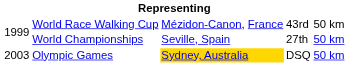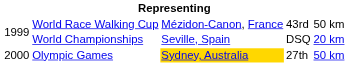World Championships | column 4: 27th -> DSQ
World Championships | column 5: 50 km -> 20 km
Olympic Games | column 1: 2003 -> 2000
Olympic Games | column 4: DSQ -> 27th
